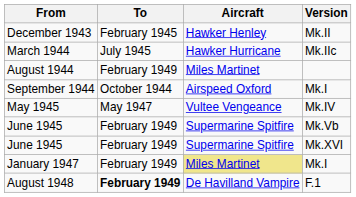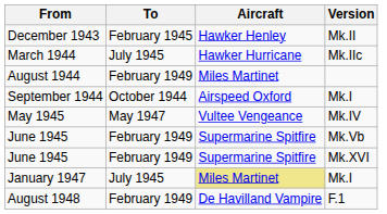January 1947 | To: February 1949 -> July 1945
August 1948 | To: bold -> normal
